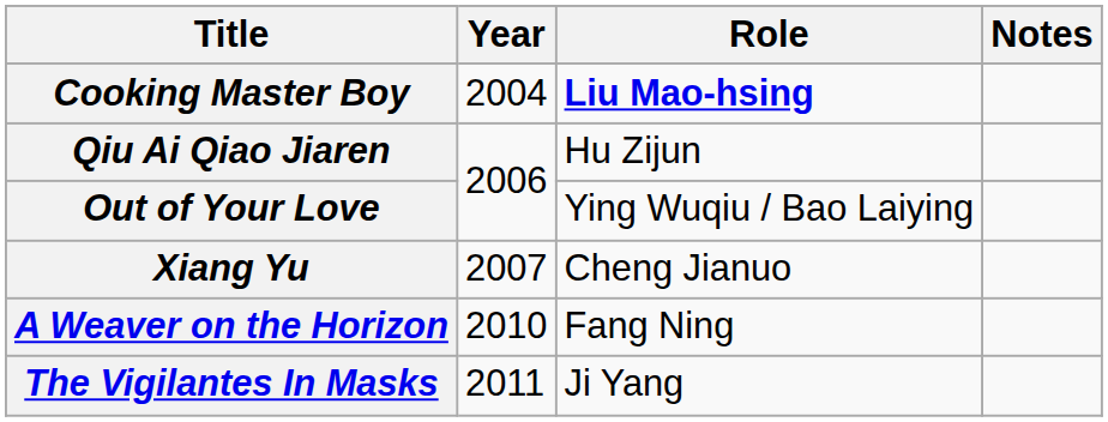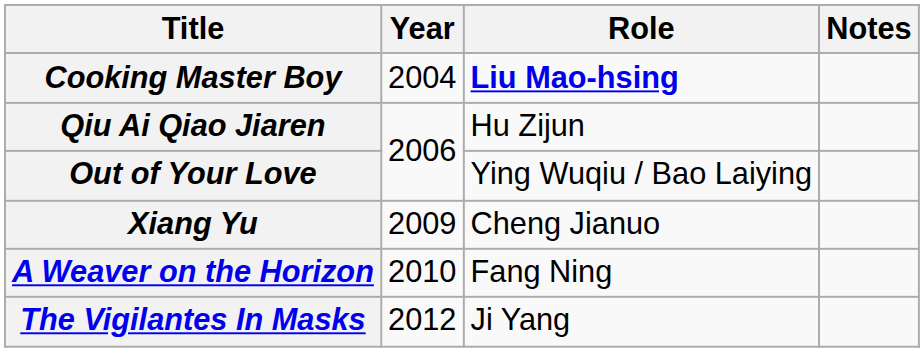Xiang Yu | Year: 2007 -> 2009
The Vigilantes In Masks | Year: 2011 -> 2012
